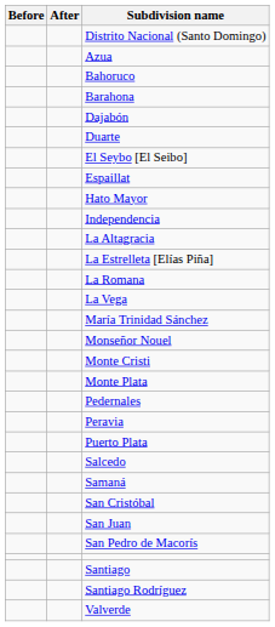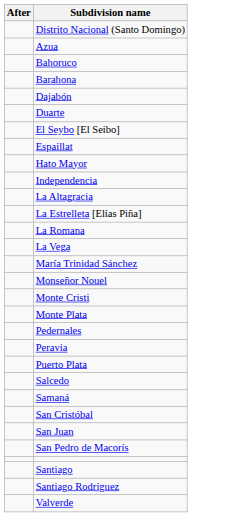- column: Before
